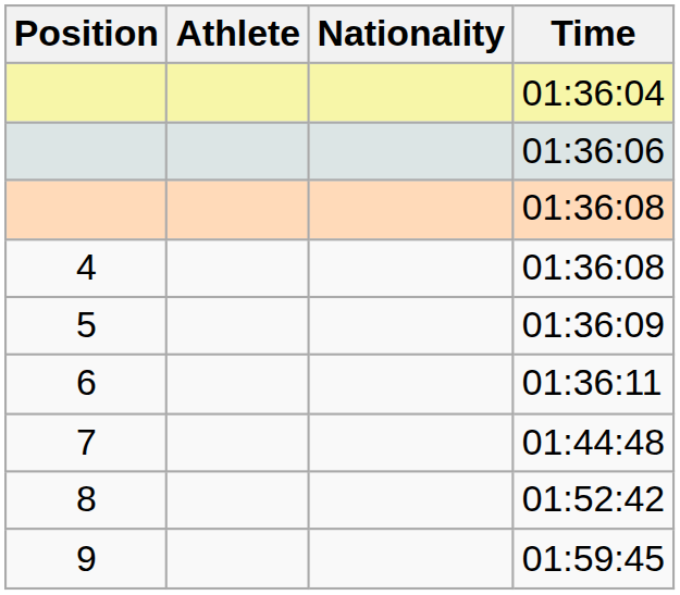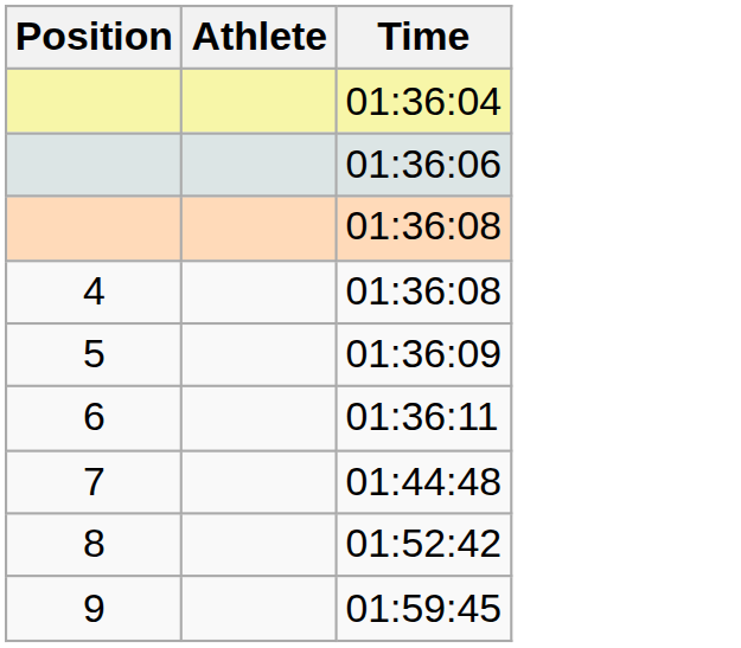- column: Nationality
